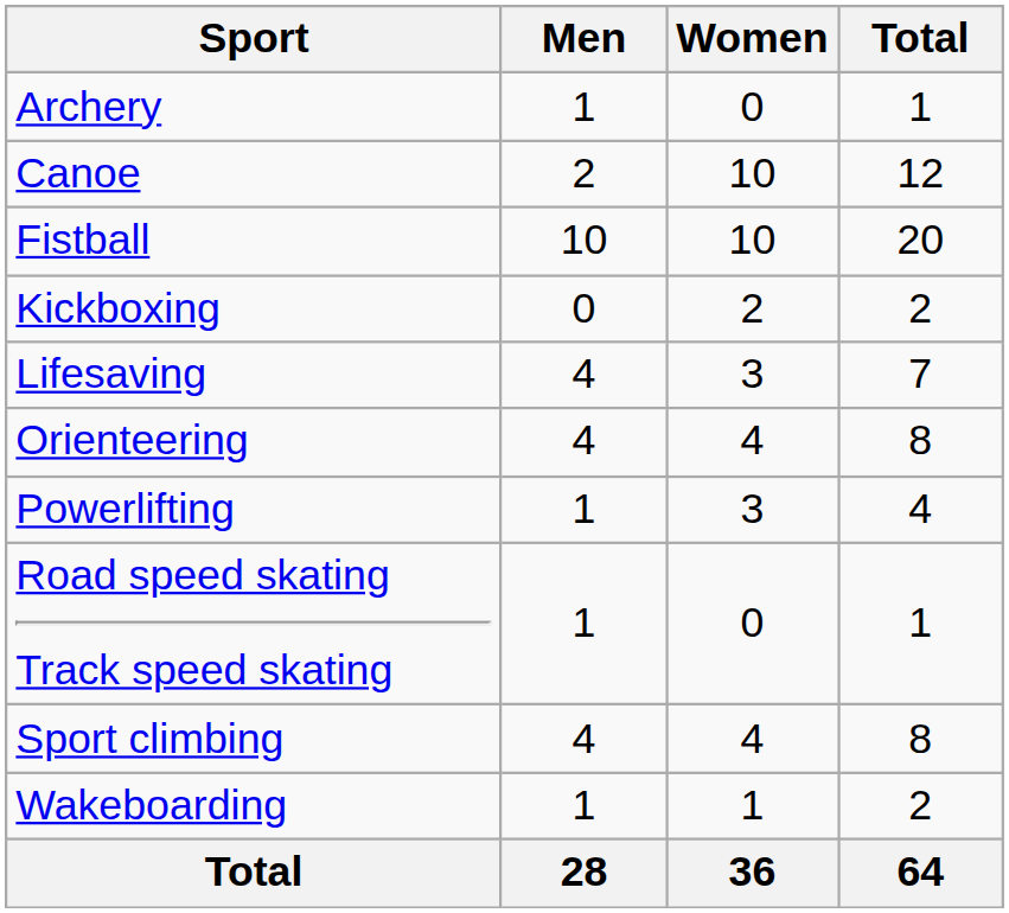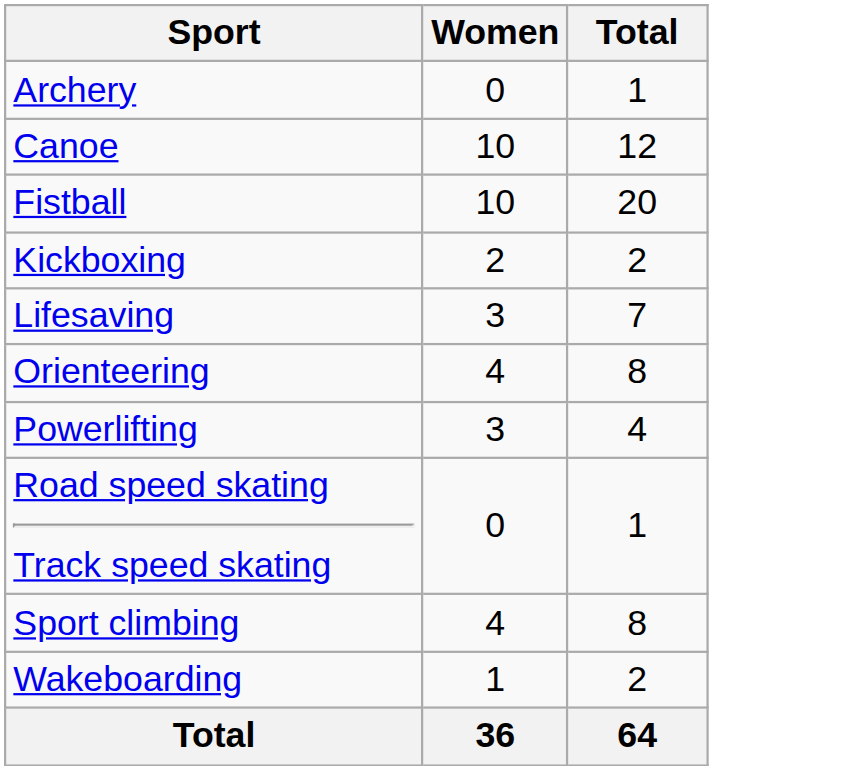- column: Men | 1 | 2 | 10 | 0 | 4 | 4 | 1 | 1 | 4 | 1 | 28
